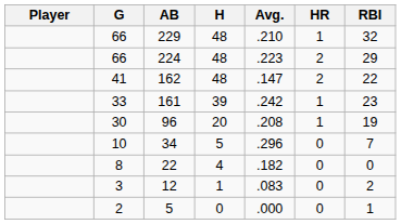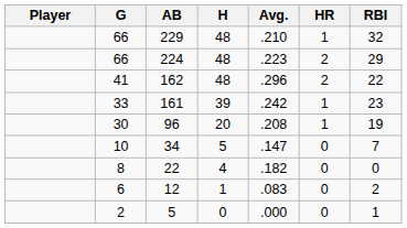162 | Avg.: .147 -> .296
34 | Avg.: .296 -> .147
12 | G: 3 -> 6
